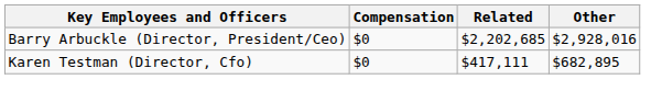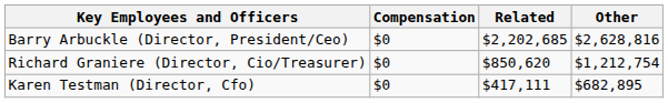Barry Arbuckle (Director, President/Ceo) | Other: $2,928,016 -> $2,628,816
+ row: Richard Graniere (Director, Cio/Treasurer) | $0 | $850,620 | $1,212,754
